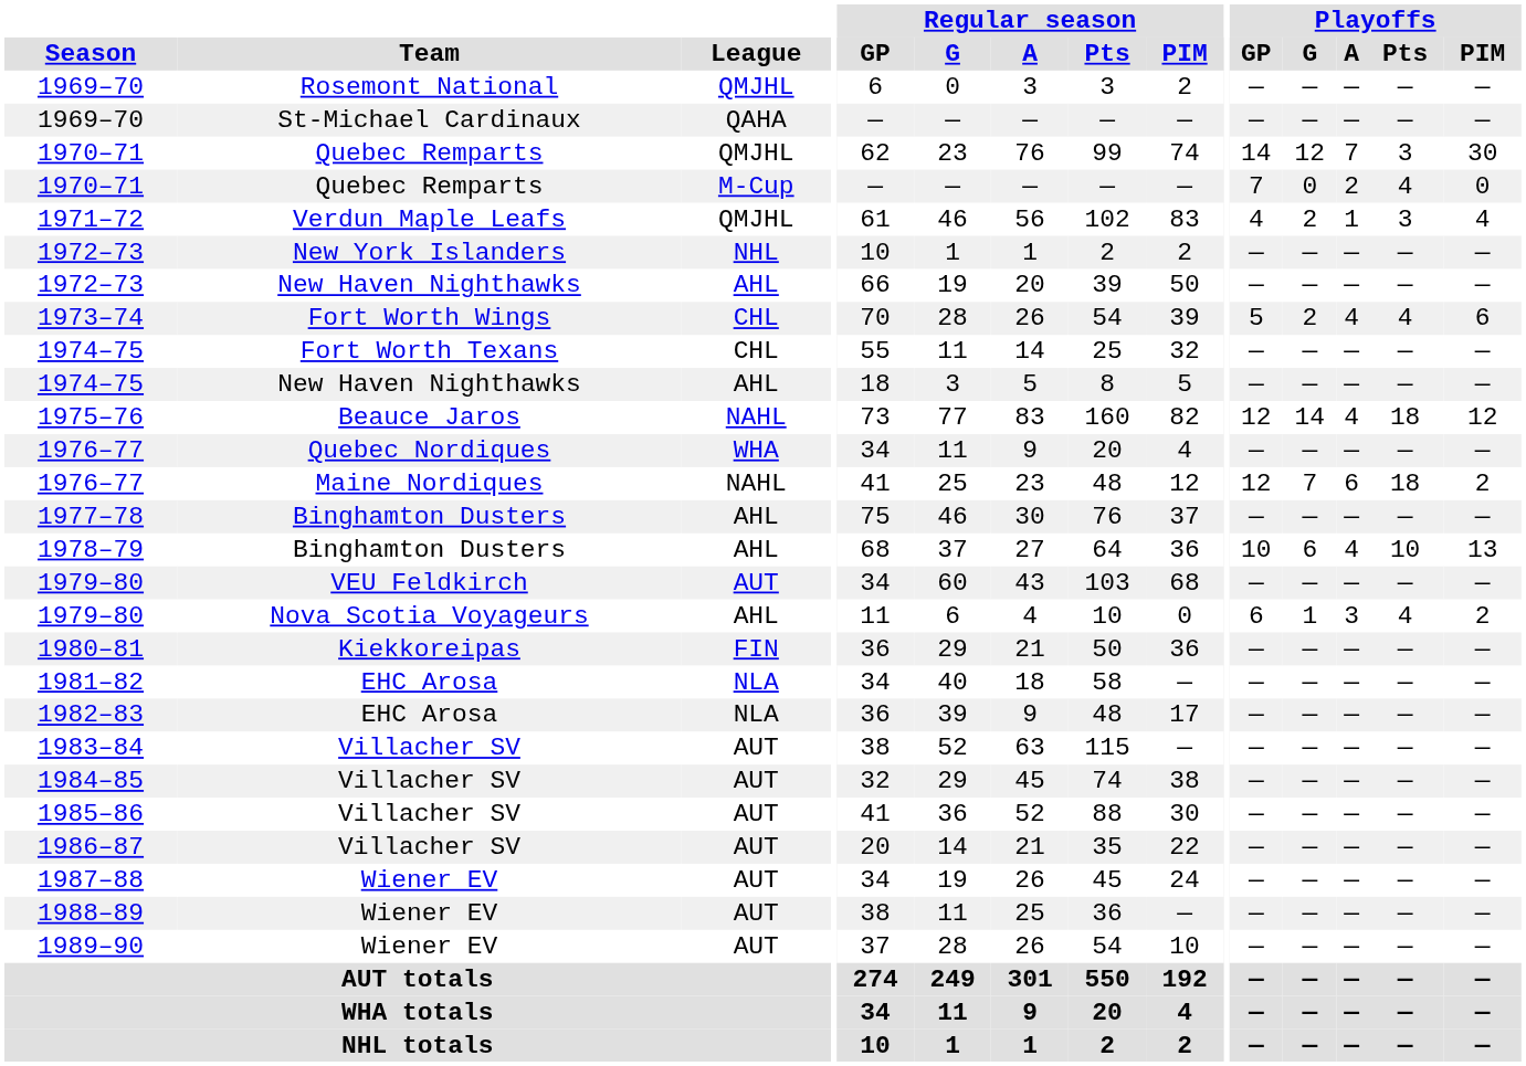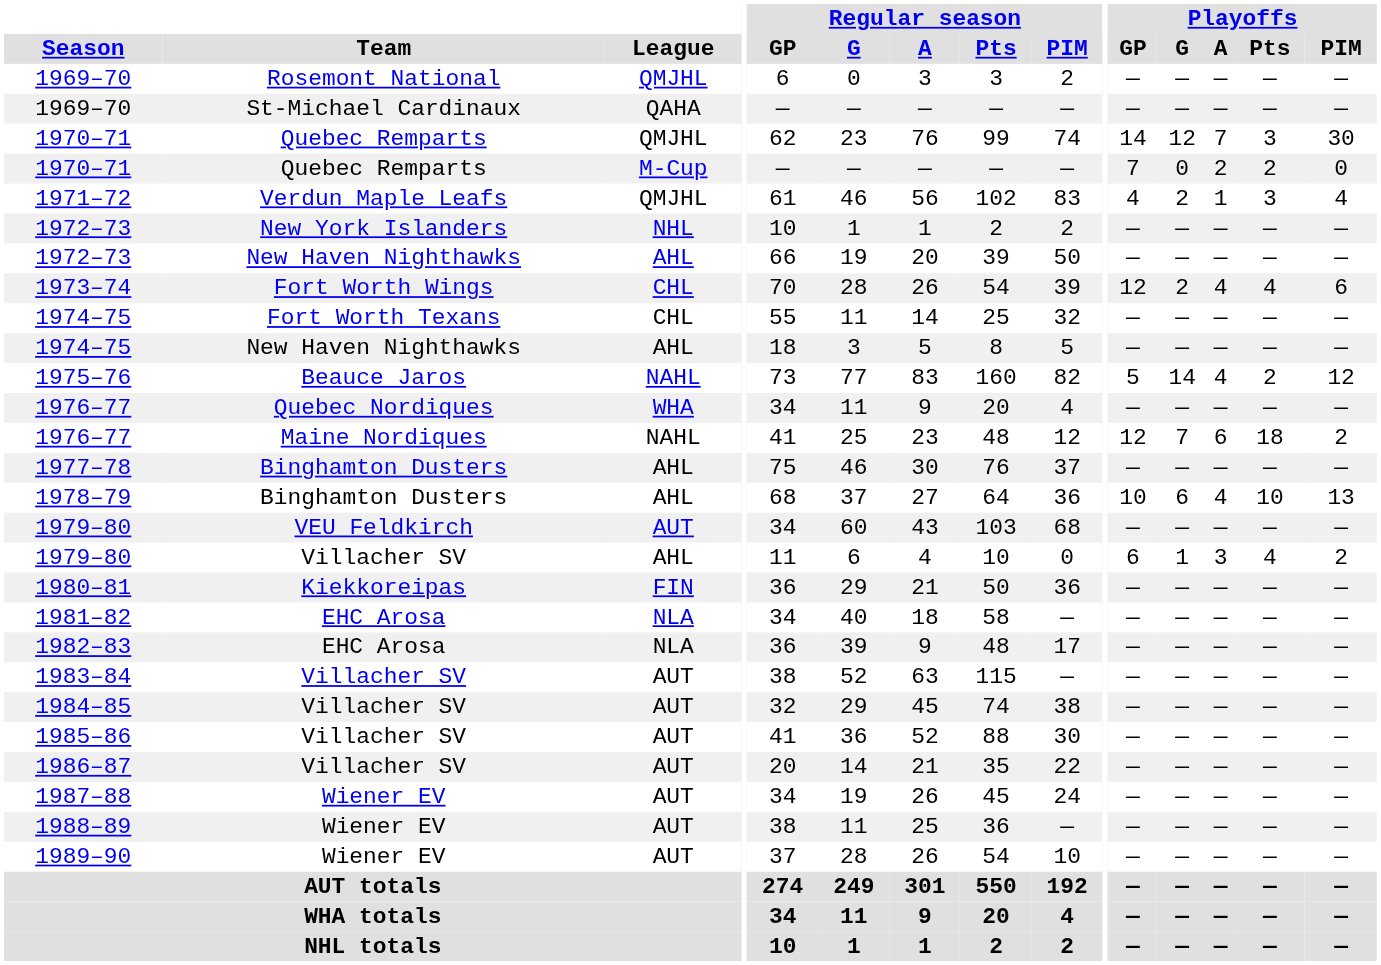1970–71 / M-Cup | Playoffs / Pts: 4 -> 2
1973–74 | Playoffs / GP: 5 -> 12
1975–76 | Playoffs / GP: 12 -> 5
1975–76 | Playoffs / Pts: 18 -> 2
1979–80 / AHL | Team: Nova Scotia Voyageurs -> Villacher SV
